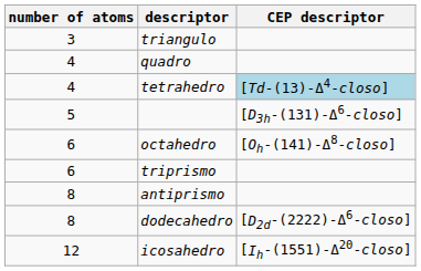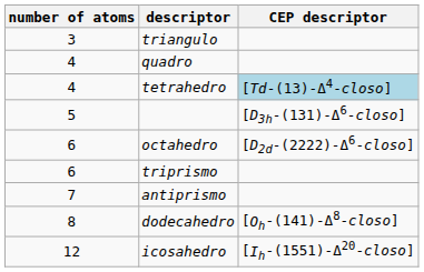octahedro | CEP descriptor: [Oh-(141)-Δ8-closo] -> [D2d-(2222)-Δ6-closo]
antiprismo | number of atoms: 8 -> 7
dodecahedro | CEP descriptor: [D2d-(2222)-Δ6-closo] -> [Oh-(141)-Δ8-closo]
